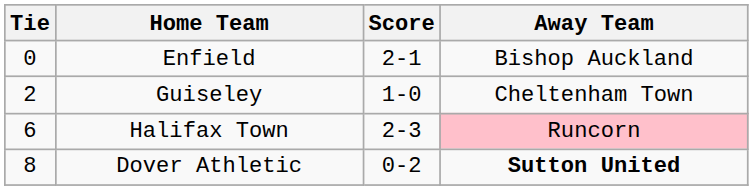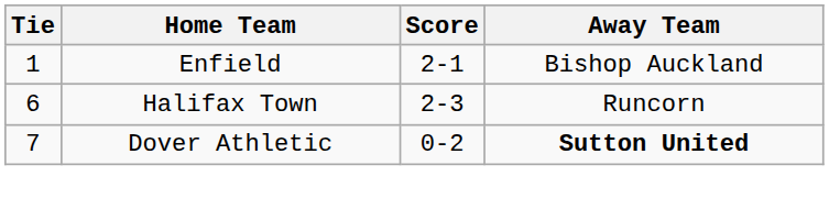Enfield | Tie: 0 -> 1
- row: 2 | Guiseley | 1-0 | Cheltenham Town
Halifax Town | Away Team: pink background -> no background
Dover Athletic | Tie: 8 -> 7
